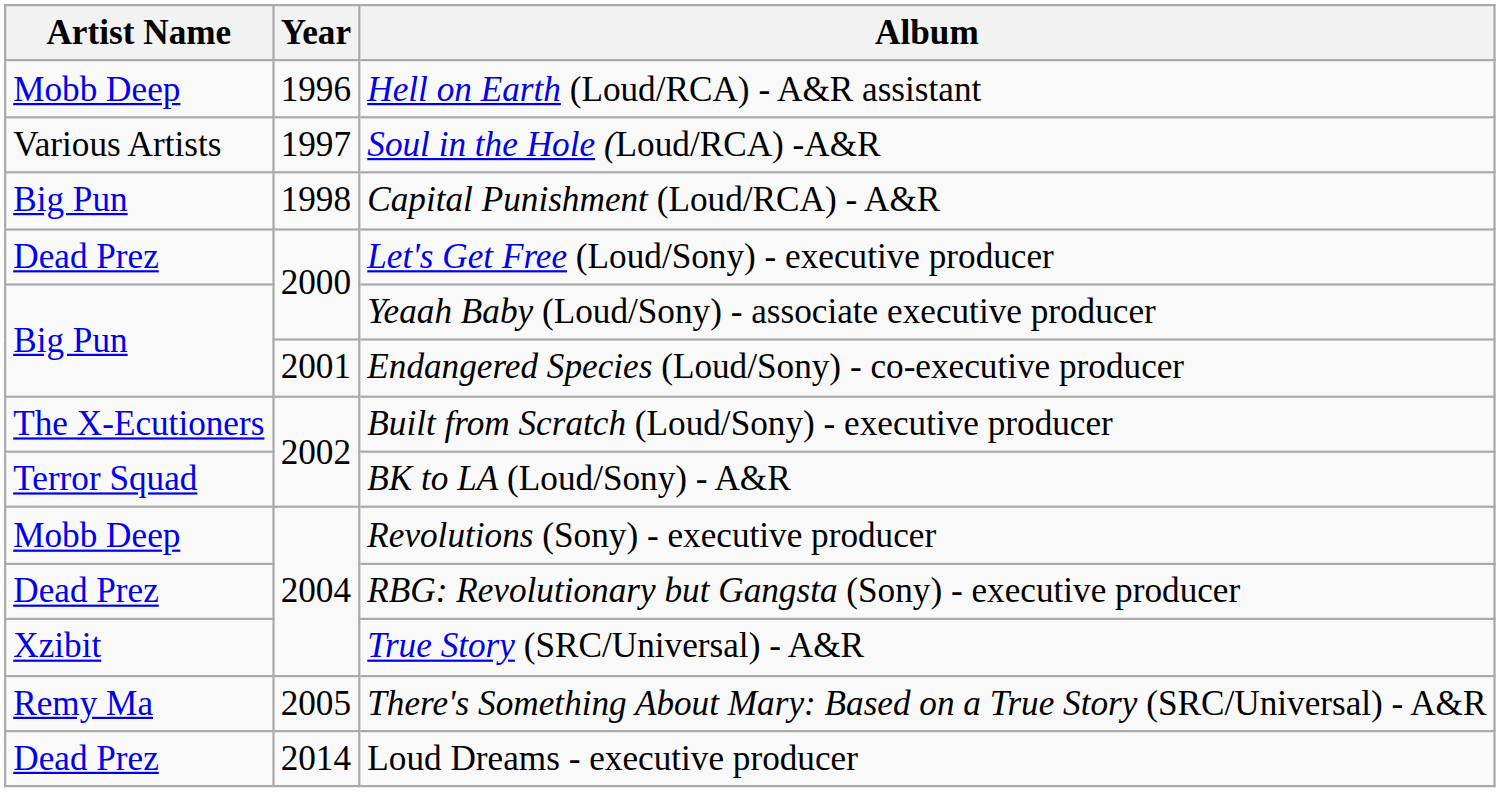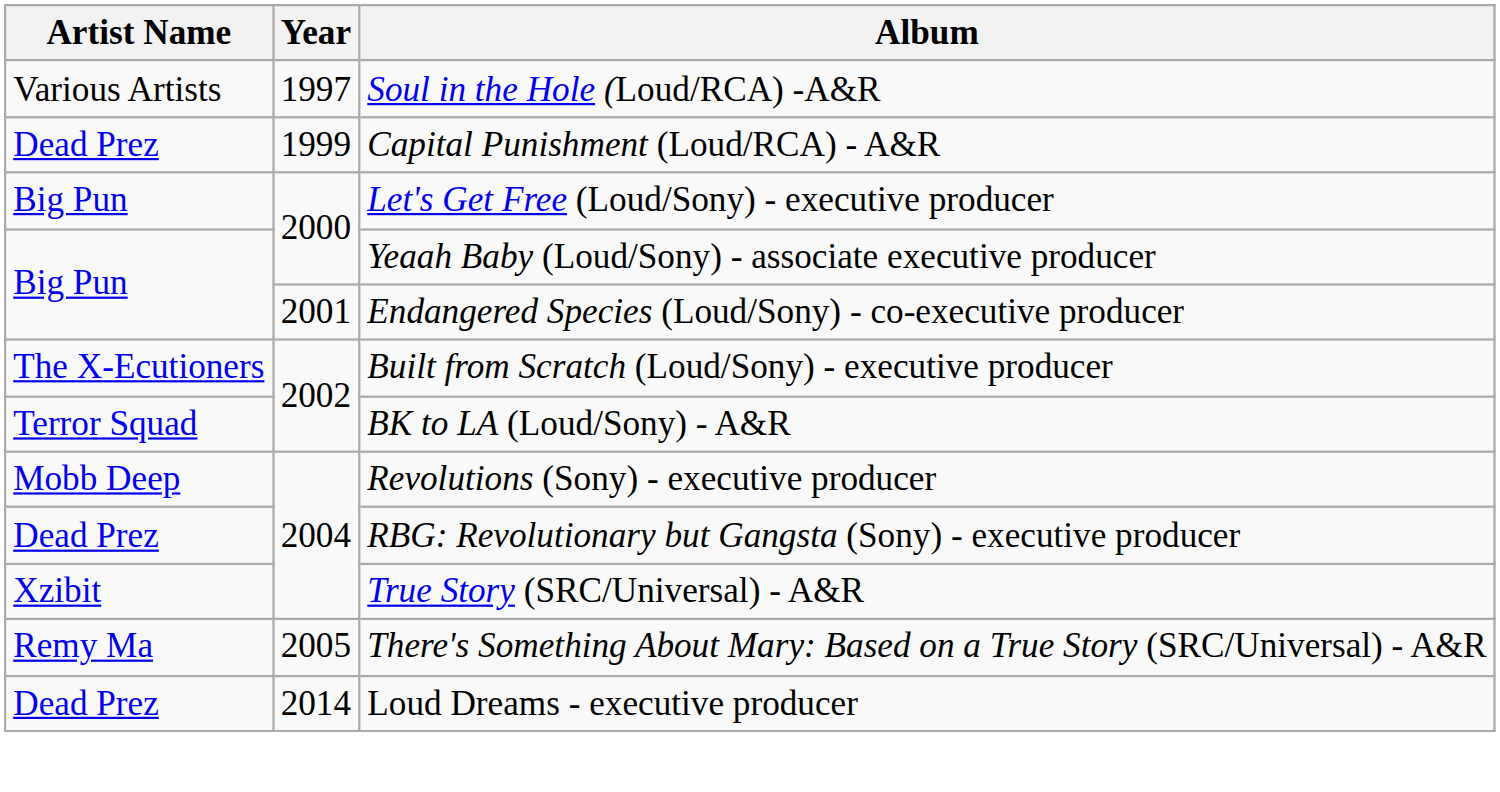- row: Mobb Deep | 1996 | Hell on Earth (Loud/RCA) - A&R assistant
Capital Punishment (Loud/RCA) - A&R | Artist Name: Big Pun -> Dead Prez
Capital Punishment (Loud/RCA) - A&R | Year: 1998 -> 1999
Let's Get Free (Loud/Sony) - executive producer | Artist Name: Dead Prez -> Big Pun
